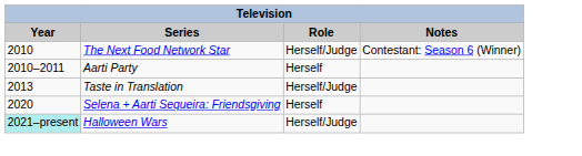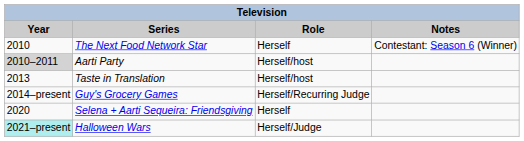The Next Food Network Star | Role: Herself/Judge -> Herself
Aarti Party | Year: no background -> lightgrey background
Aarti Party | Role: Herself -> Herself/host
Taste in Translation | Role: Herself/Judge -> Herself/host
+ row: 2014–present | Guy's Grocery Games | Herself/Recurring Judge
